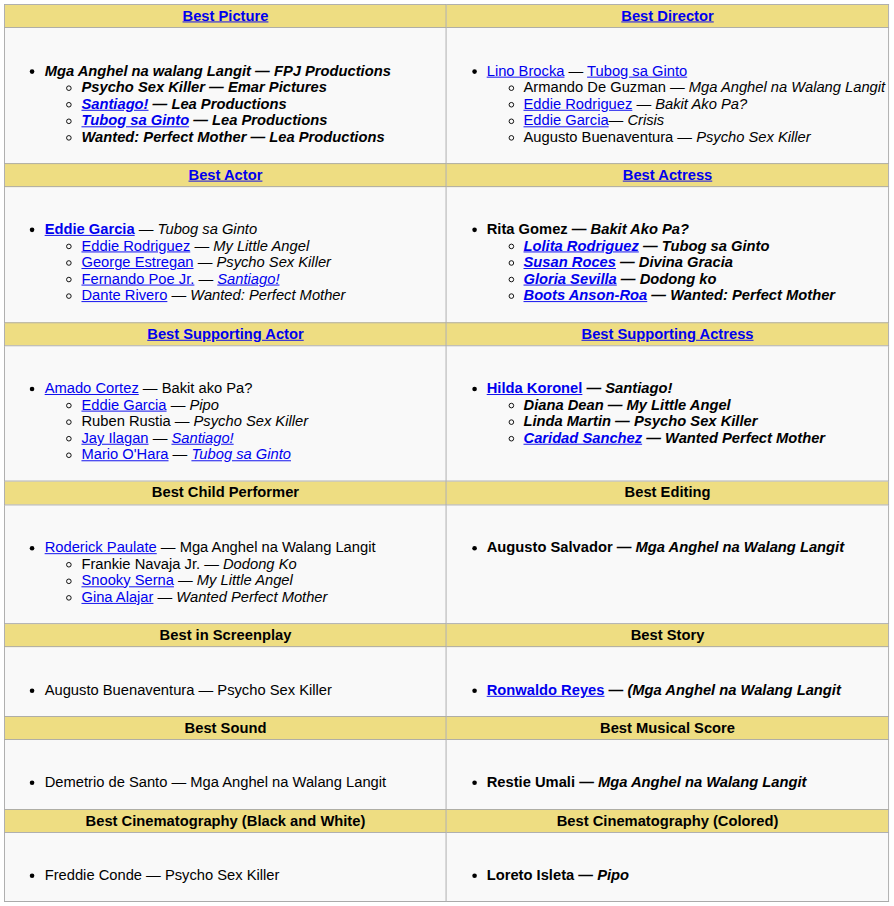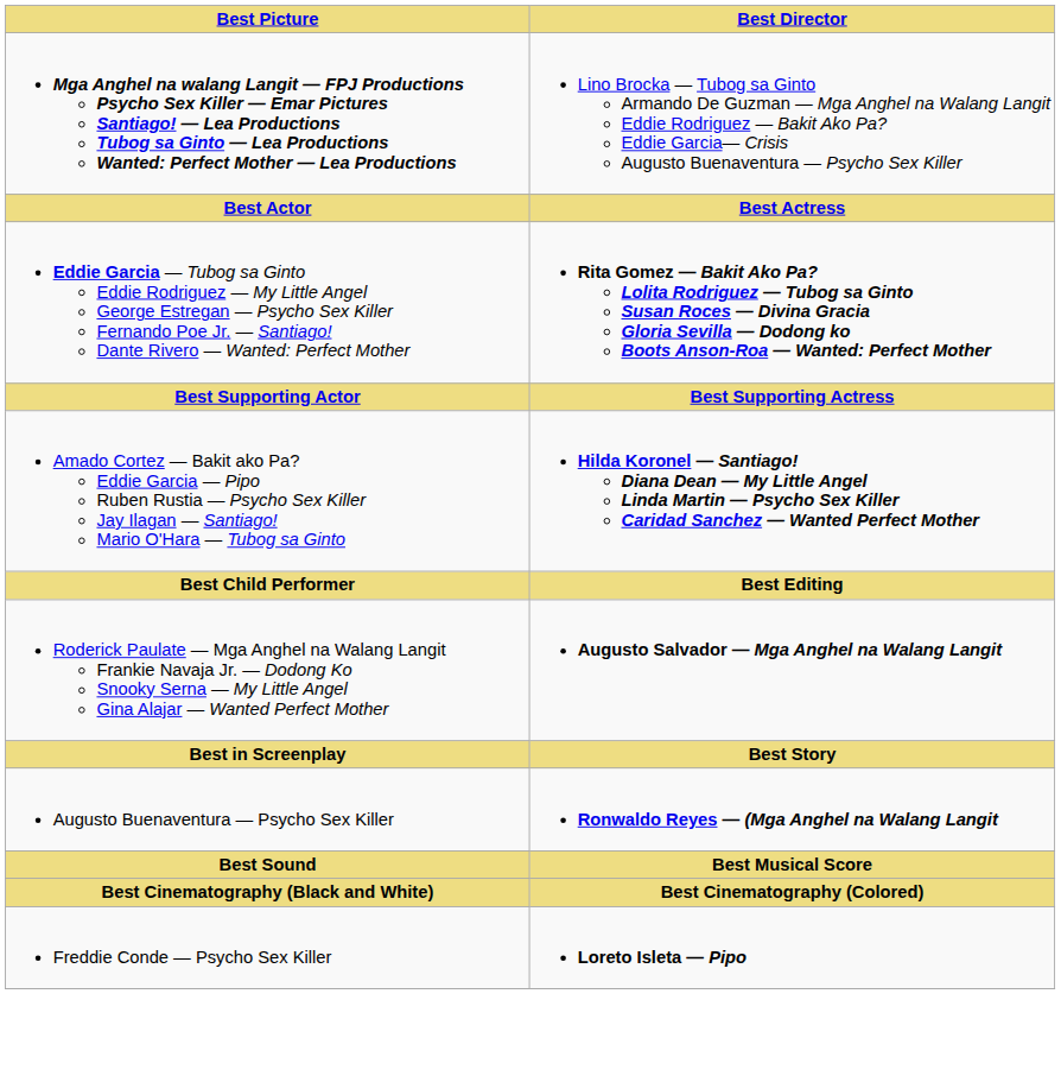- row: Demetrio de Santo — Mga Anghel na Walang Langit | Restie Umali — Mga Anghel na Walang Langit
